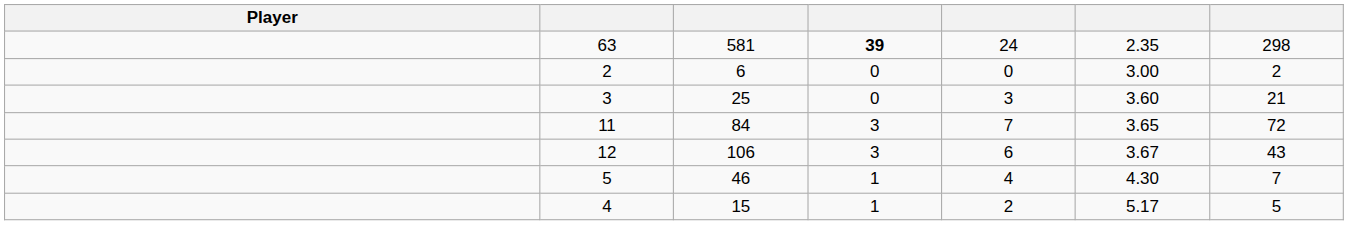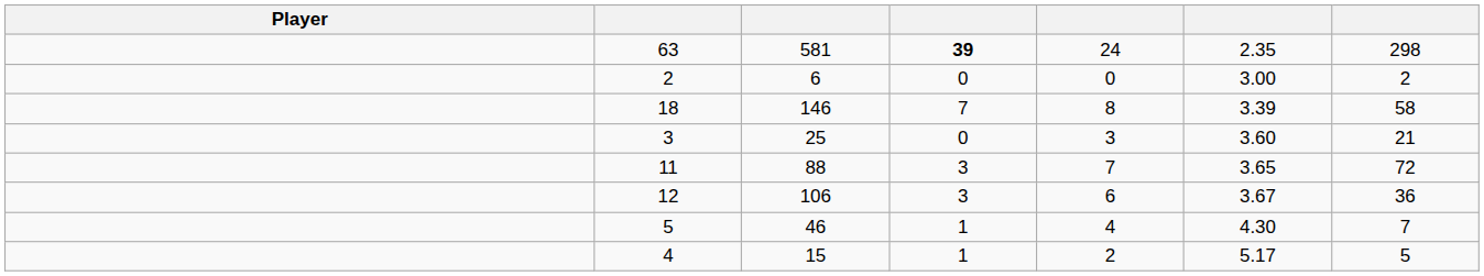+ row: 18 | 146 | 7 | 8 | 3.39 | 58
11 | column 3: 84 -> 88
12 | column 7: 43 -> 36
